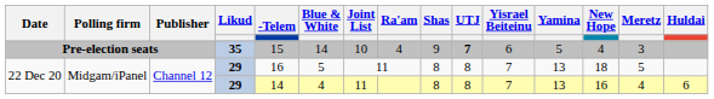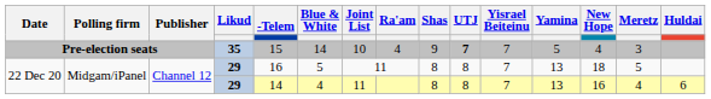Pre-election seats | Yisrael Beiteinu: 6 -> 7
